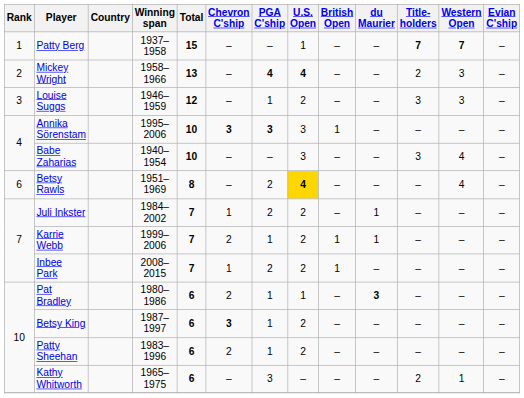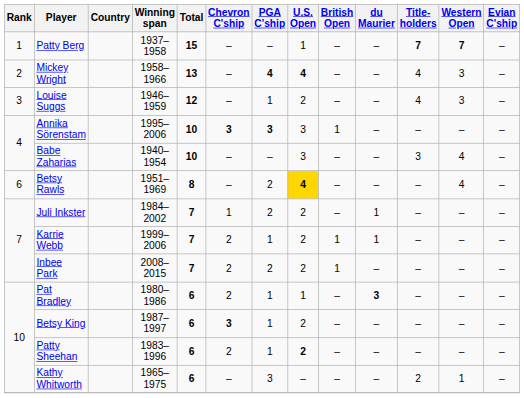Mickey Wright | Title- holders: 2 -> 4
Louise Suggs | Title- holders: 3 -> 4
Inbee Park | Chevron C'ship: 1 -> 2
Patty Sheehan | U.S. Open: normal -> bold
